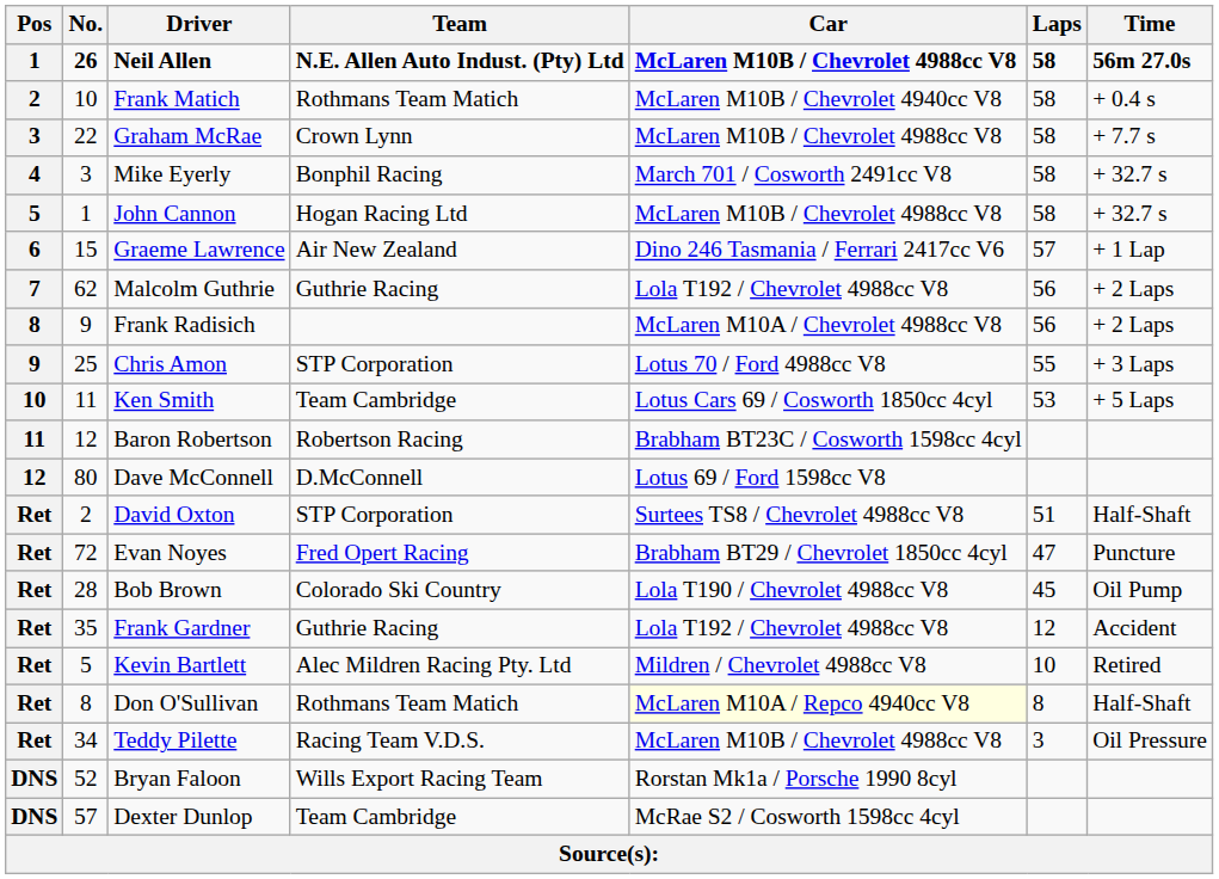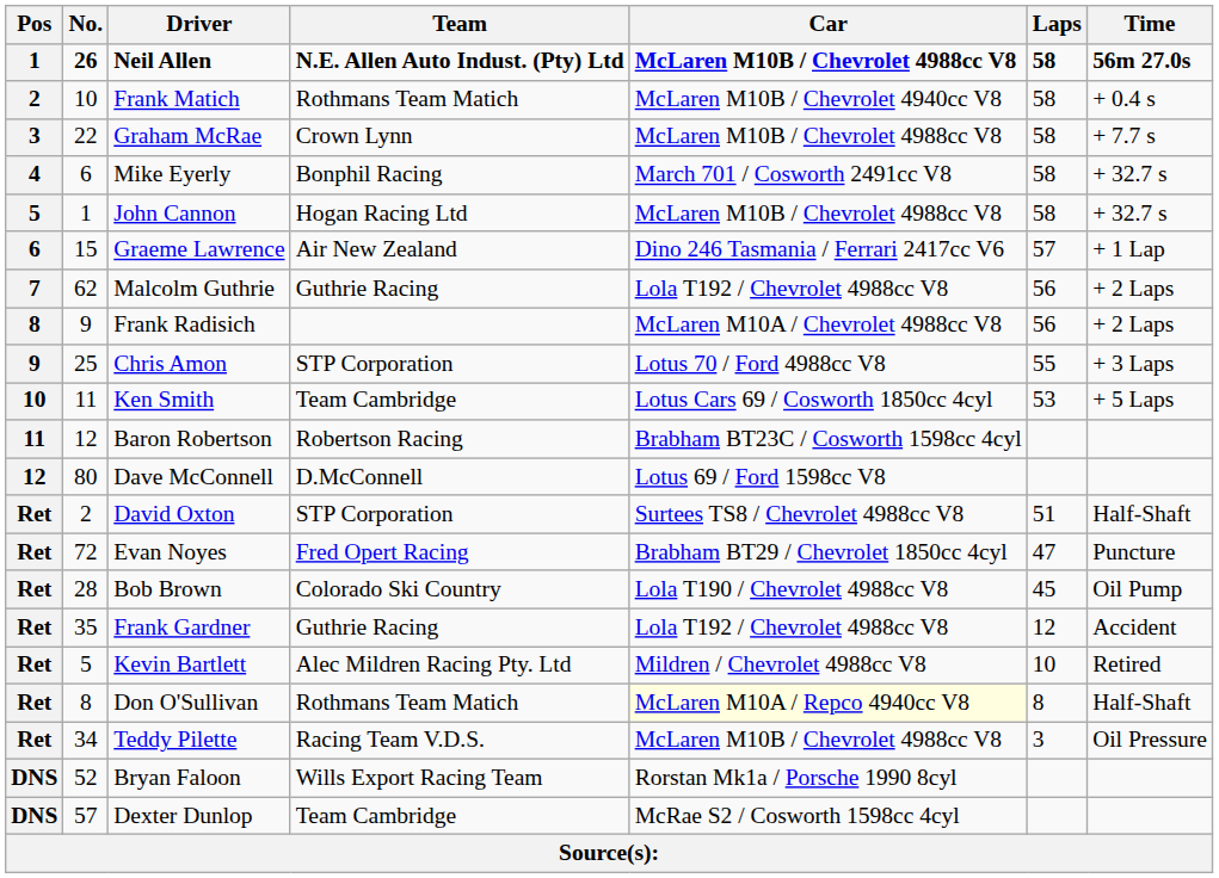Mike Eyerly | No.: 3 -> 6
